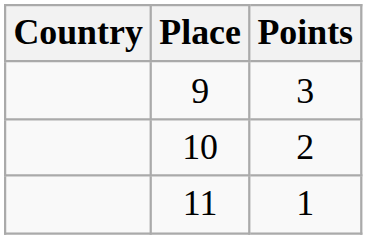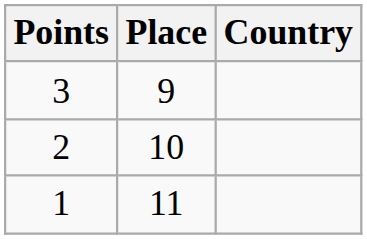columns swapped: Country <-> Points
